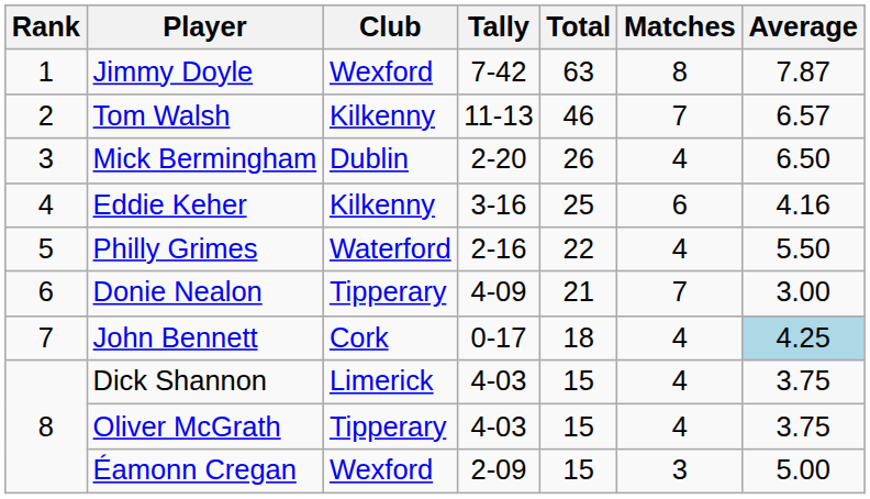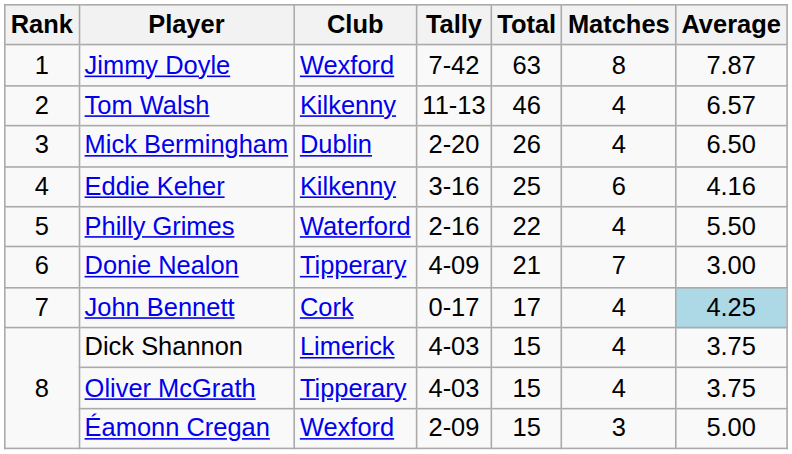Tom Walsh | Matches: 7 -> 4
John Bennett | Total: 18 -> 17
